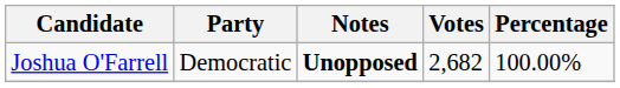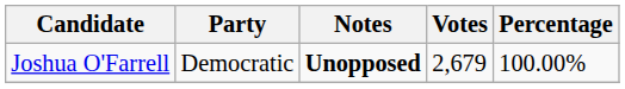Joshua O'Farrell | Votes: 2,682 -> 2,679
